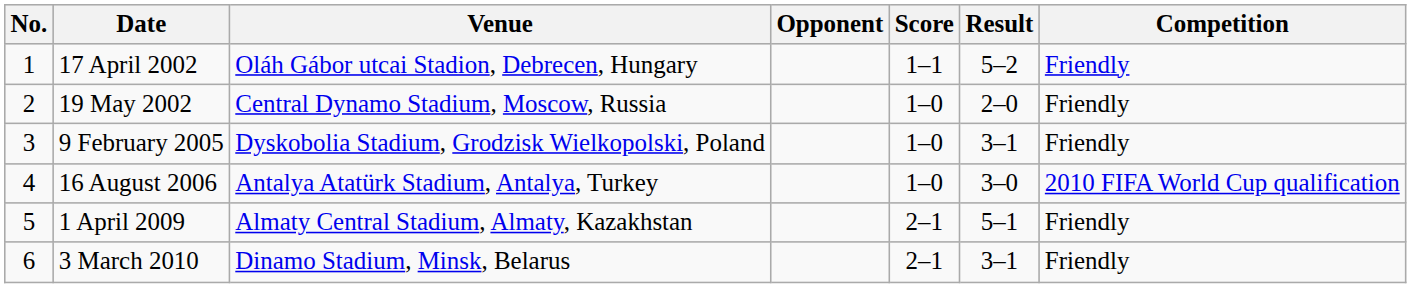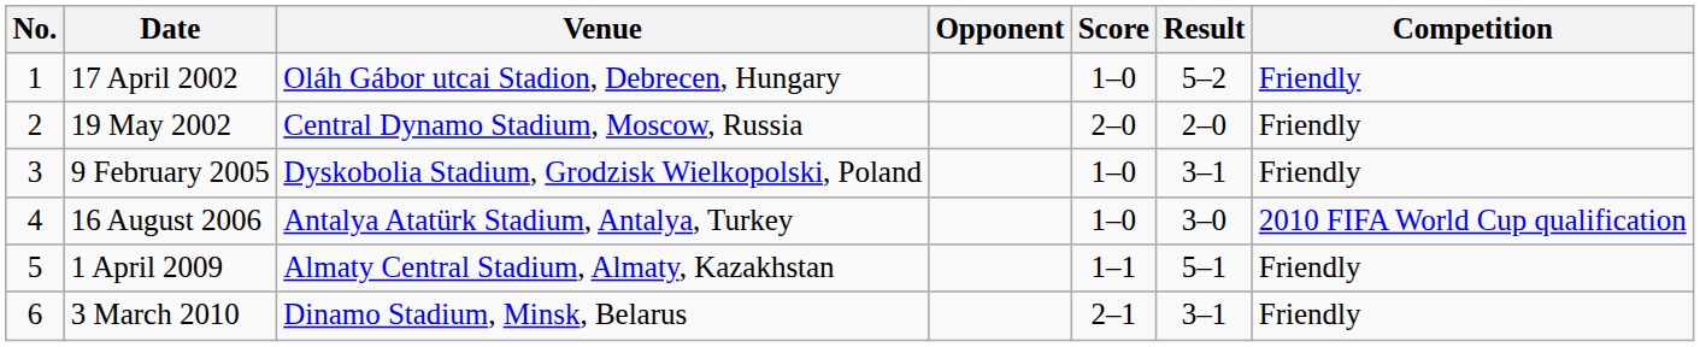17 April 2002 | Score: 1–1 -> 1–0
19 May 2002 | Score: 1–0 -> 2–0
1 April 2009 | Score: 2–1 -> 1–1
